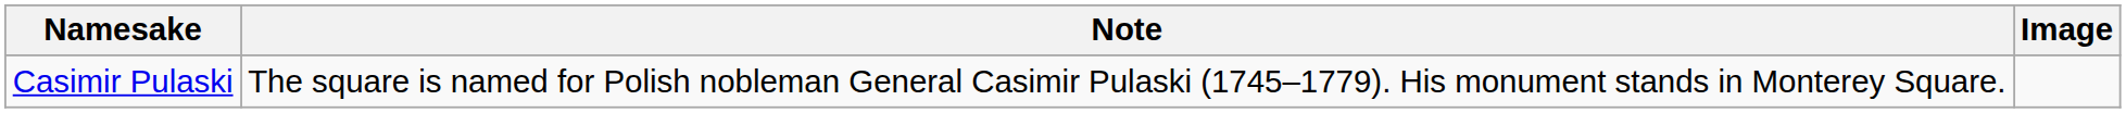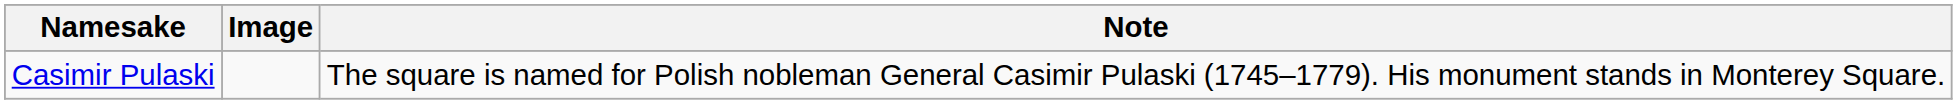columns swapped: Image <-> Note
